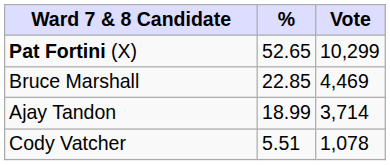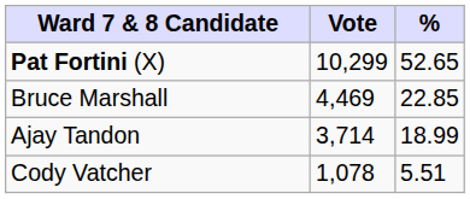columns swapped: Vote <-> %
